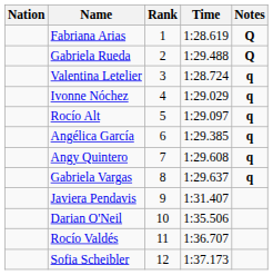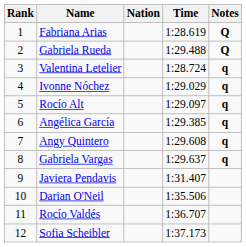columns swapped: Rank <-> Nation
